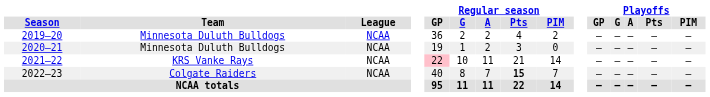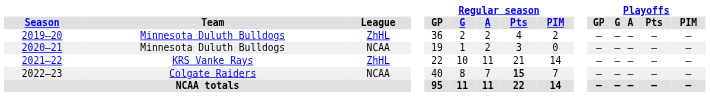2019–20 | League: NCAA -> ZhHL
2021–22 | League: NCAA -> ZhHL
2021–22 | Regular season / GP: pink background -> no background
